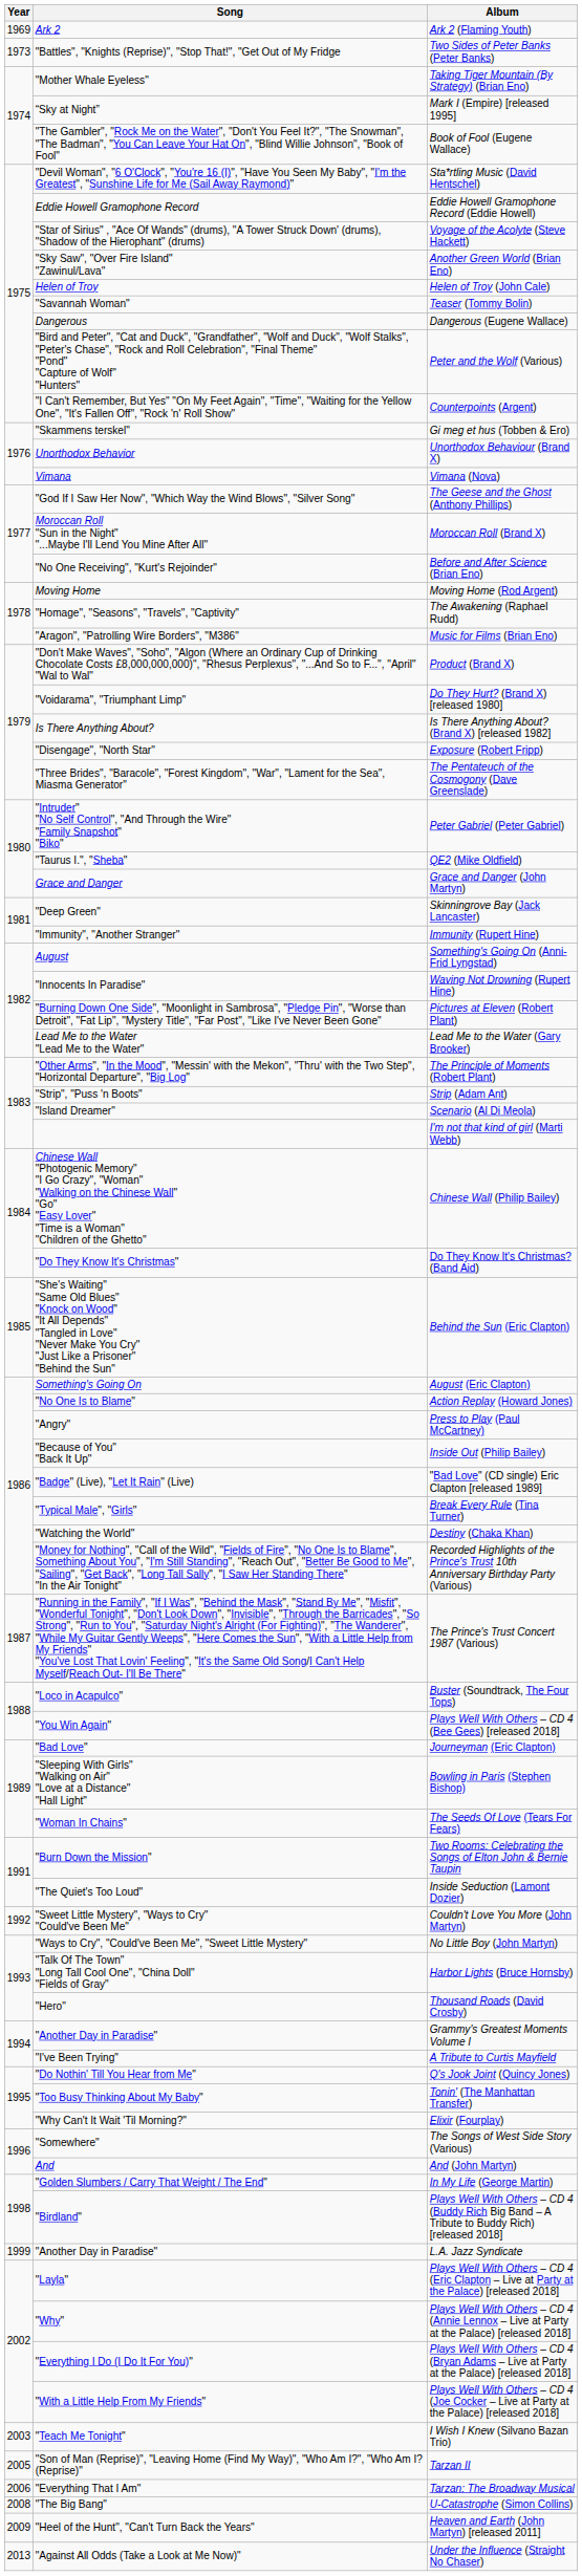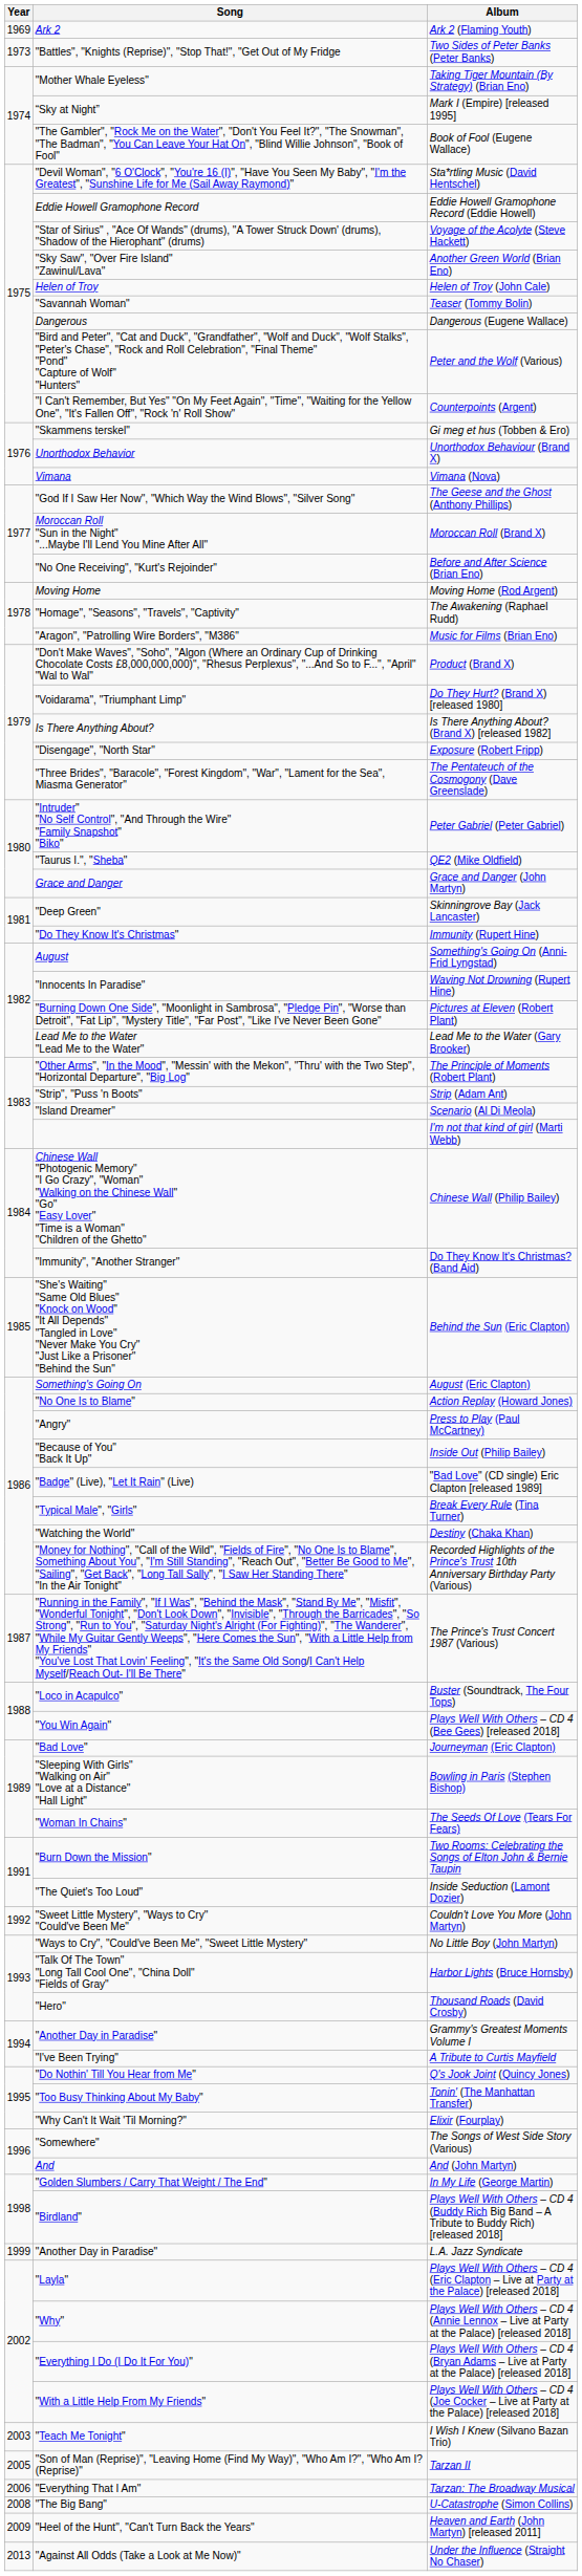Immunity (Rupert Hine) | Song: "Immunity", "Another Stranger" -> "Do They Know It's Christmas"
Do They Know It's Christmas? (Band Aid) | Song: "Do They Know It's Christmas" -> "Immunity", "Another Stranger"
